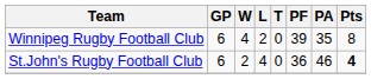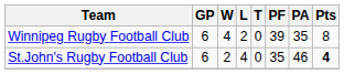St.John's Rugby Football Club | PF: 36 -> 35
